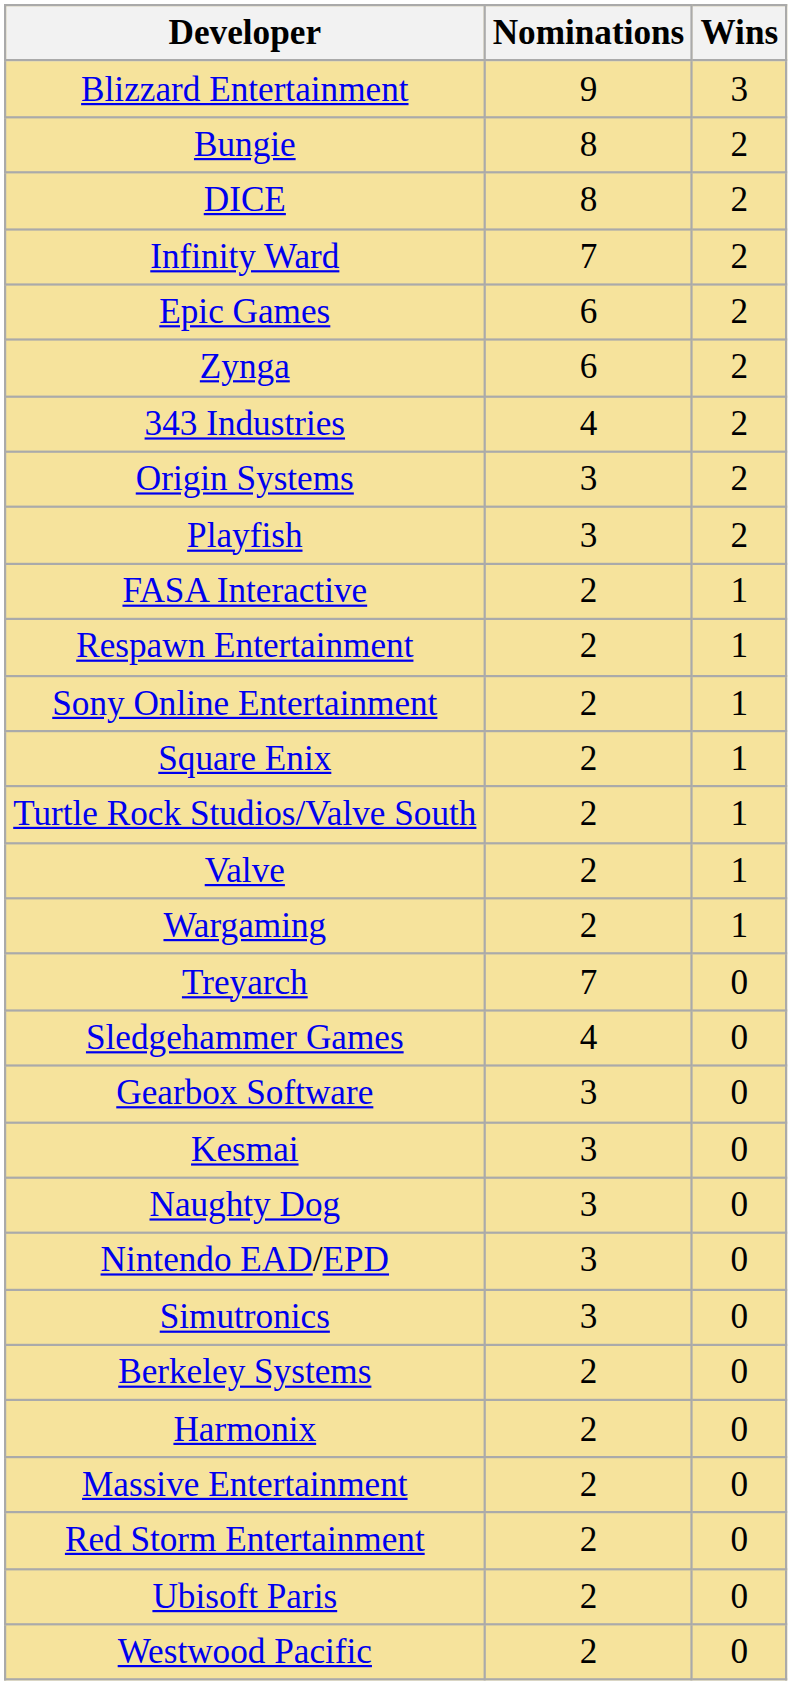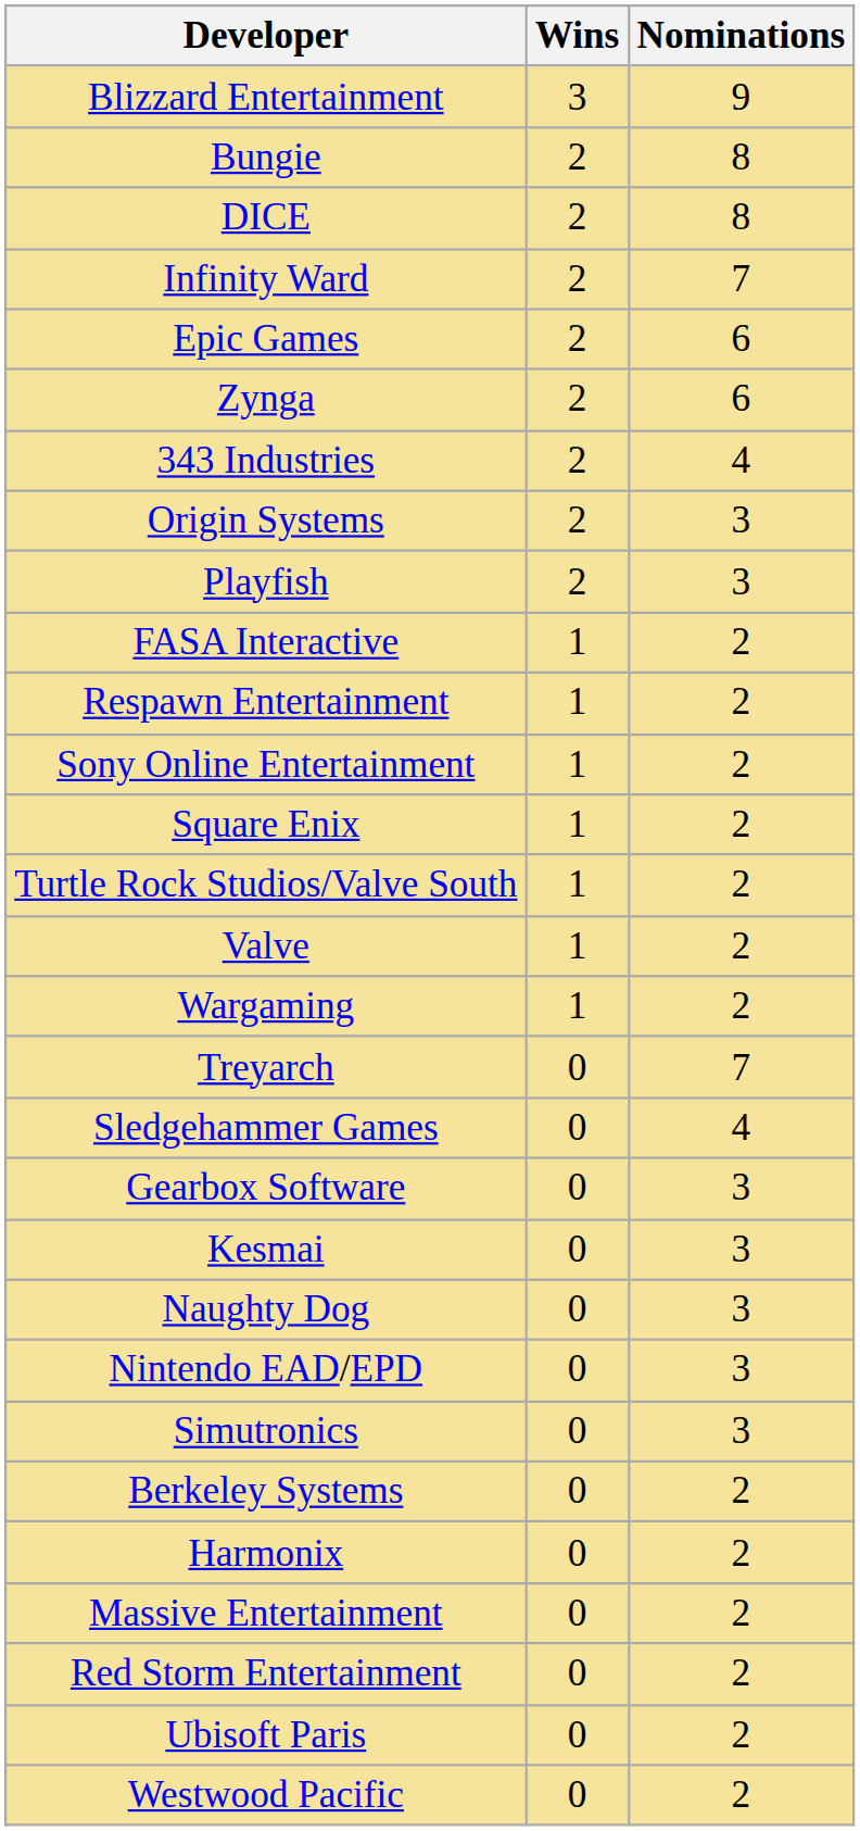columns swapped: Nominations <-> Wins
